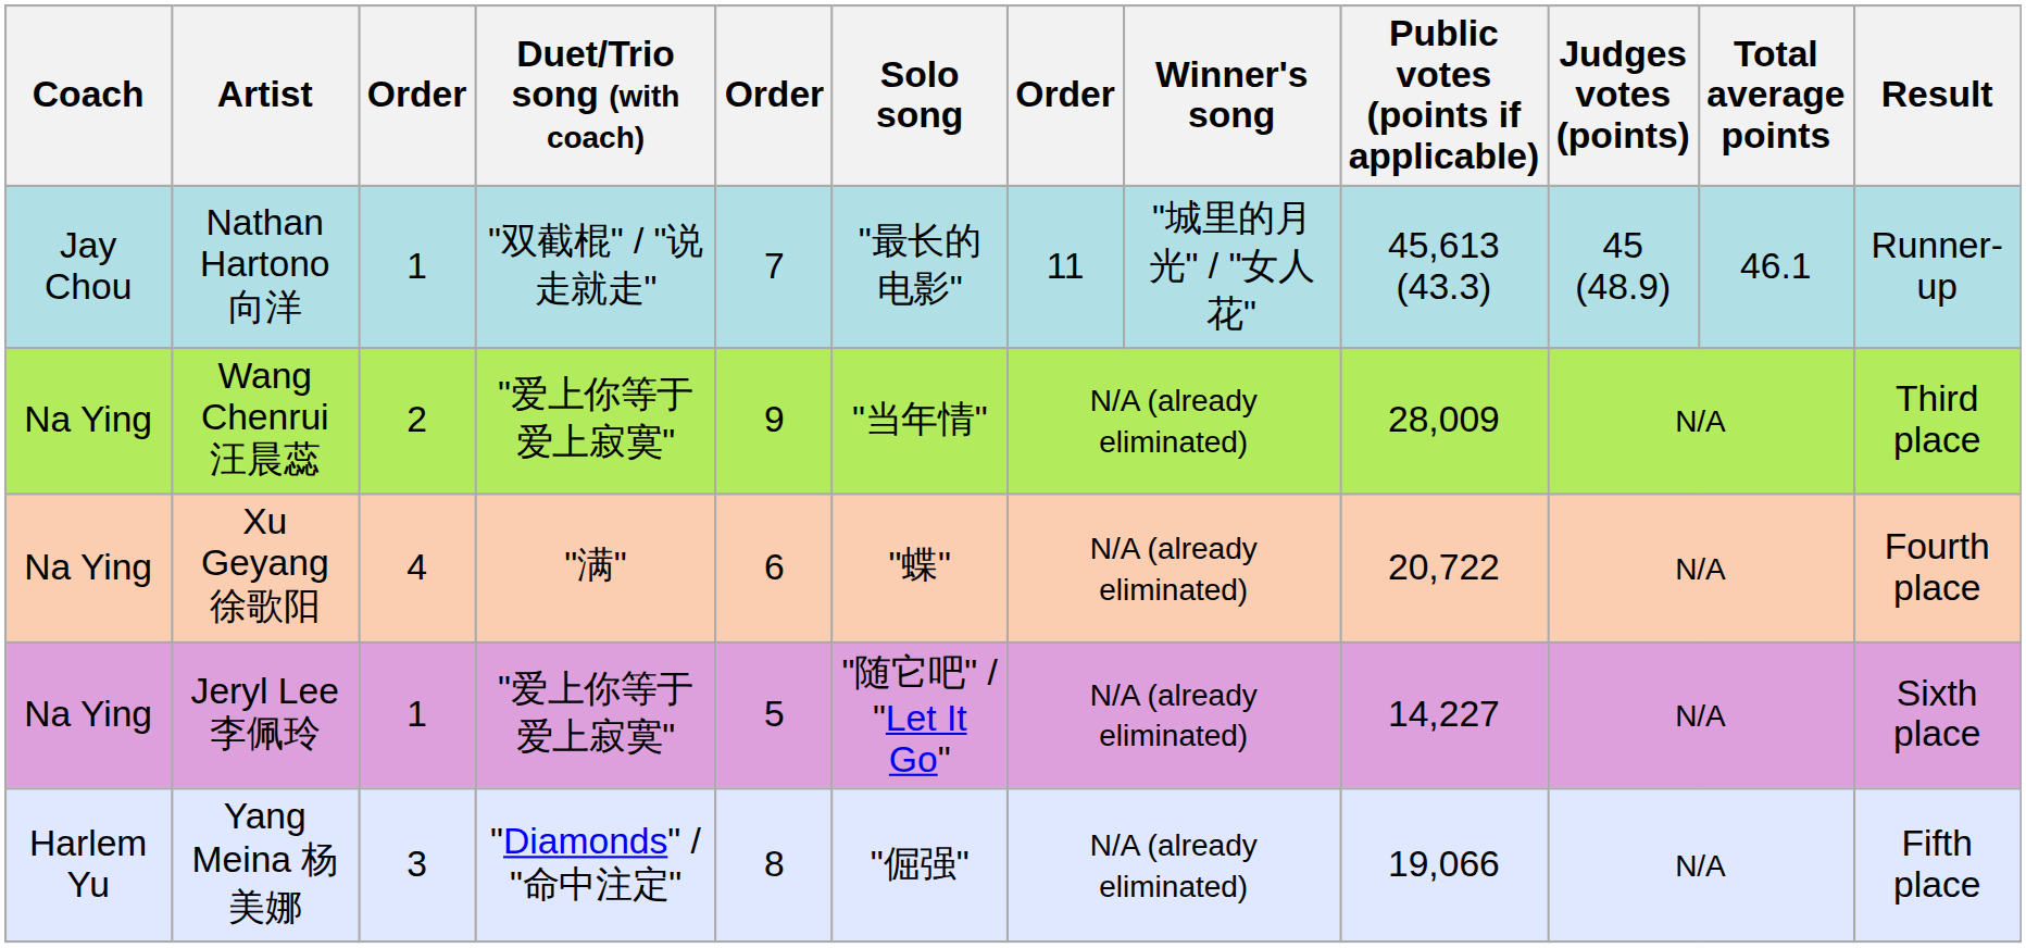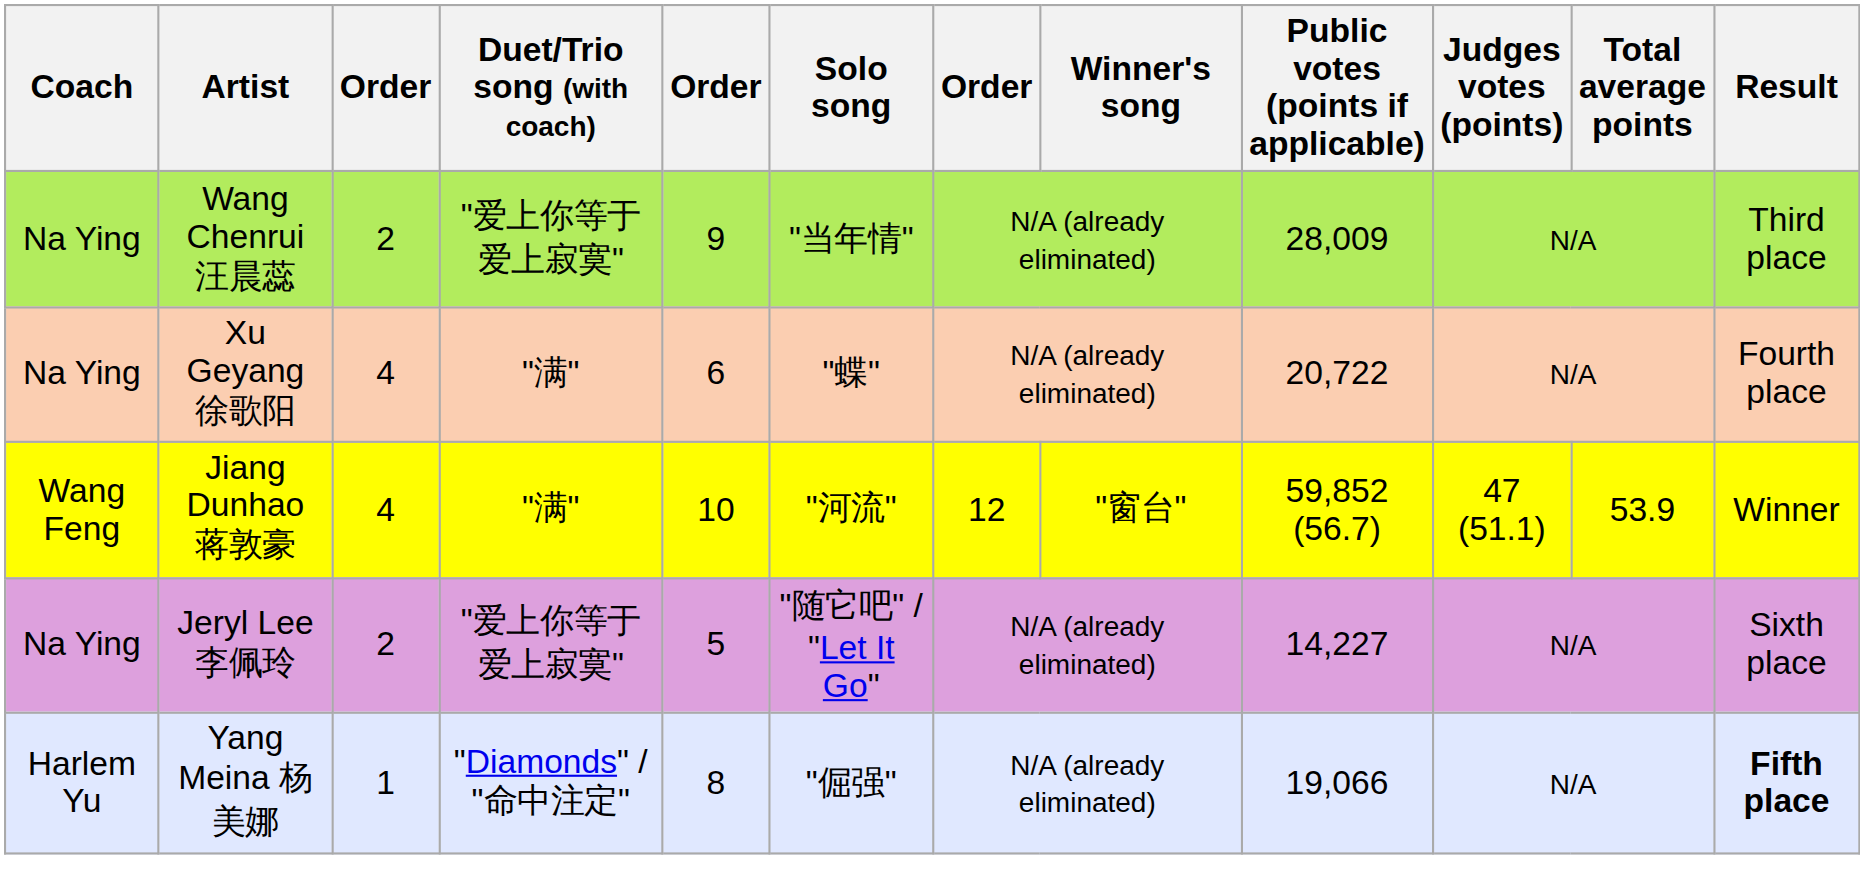- row: Jay Chou | Nathan Hartono 向洋 | 1 | "双截棍" / "说走就走" | 7 | "最长的电影" | 11 | "城里的月光" / "女人花" | 45,613 (43.3) | 45 (48.9) | 46.1 | Runner-up
+ row: Wang Feng | Jiang Dunhao 蒋敦豪 | 4 | "满" | 10 | "河流" | 12 | "窗台" | 59,852 (56.7) | 47 (51.1) | 53.9 | Winner
Jeryl Lee 李佩玲 | column 3: 1 -> 2
Yang Meina 杨美娜 | column 3: 3 -> 1
Yang Meina 杨美娜 | Result: normal -> bold
